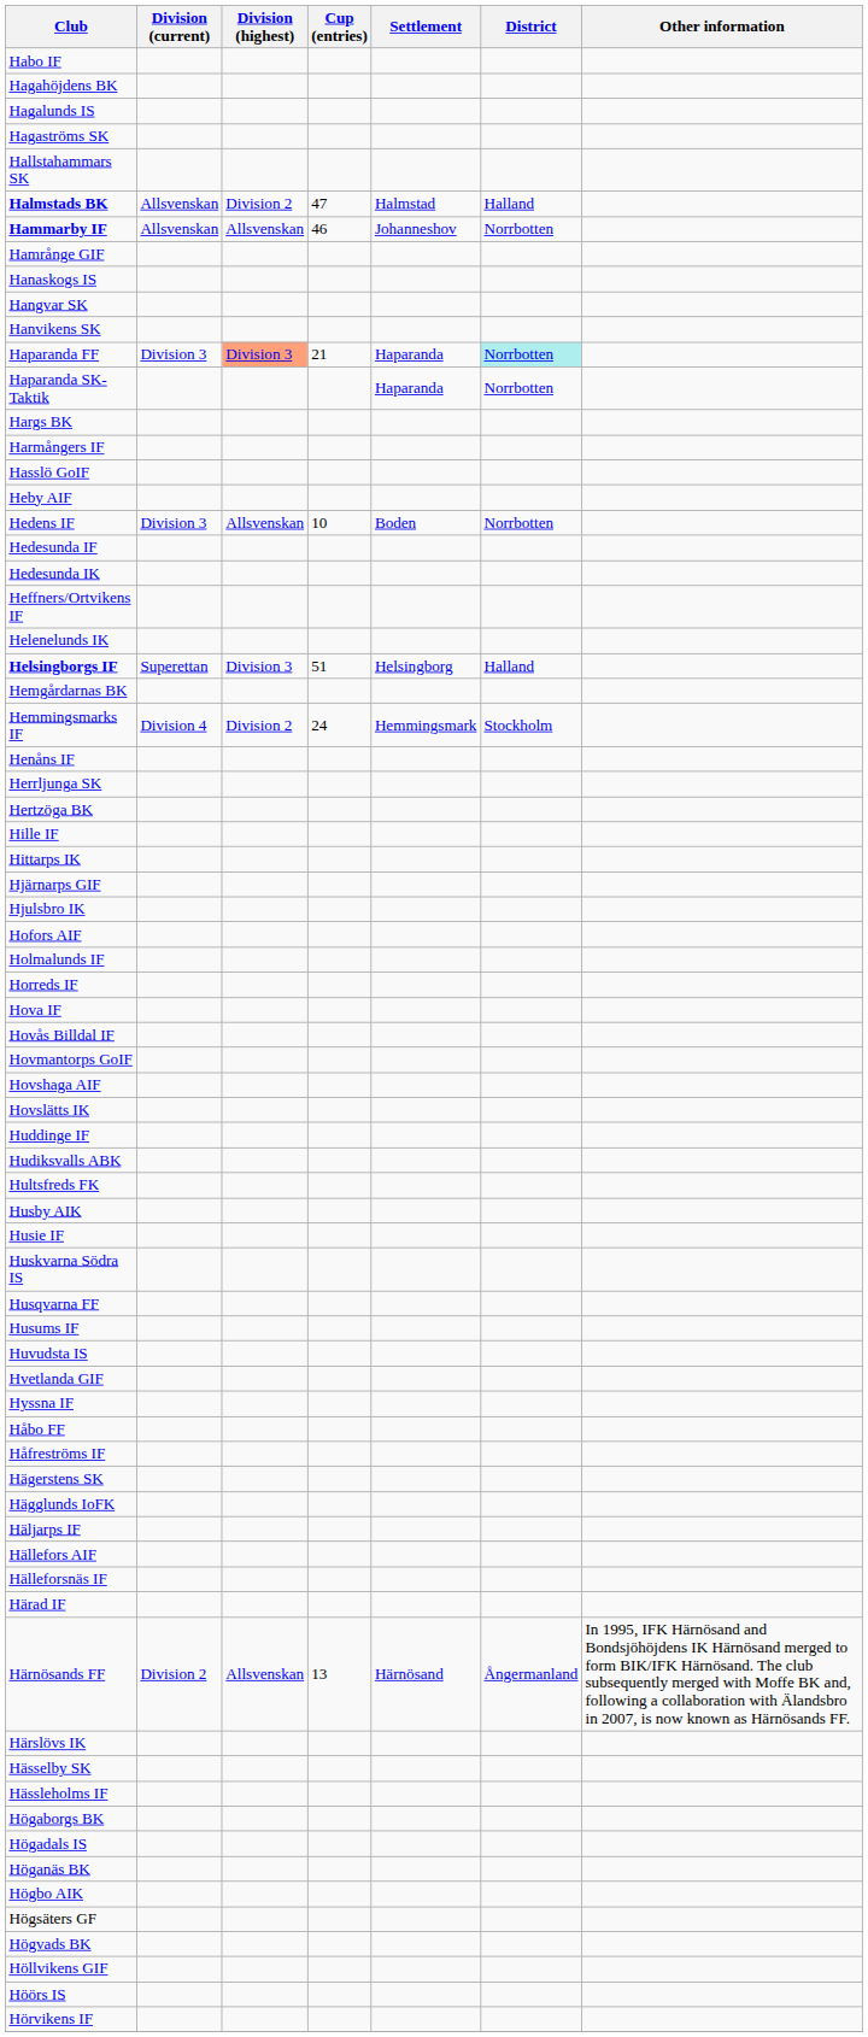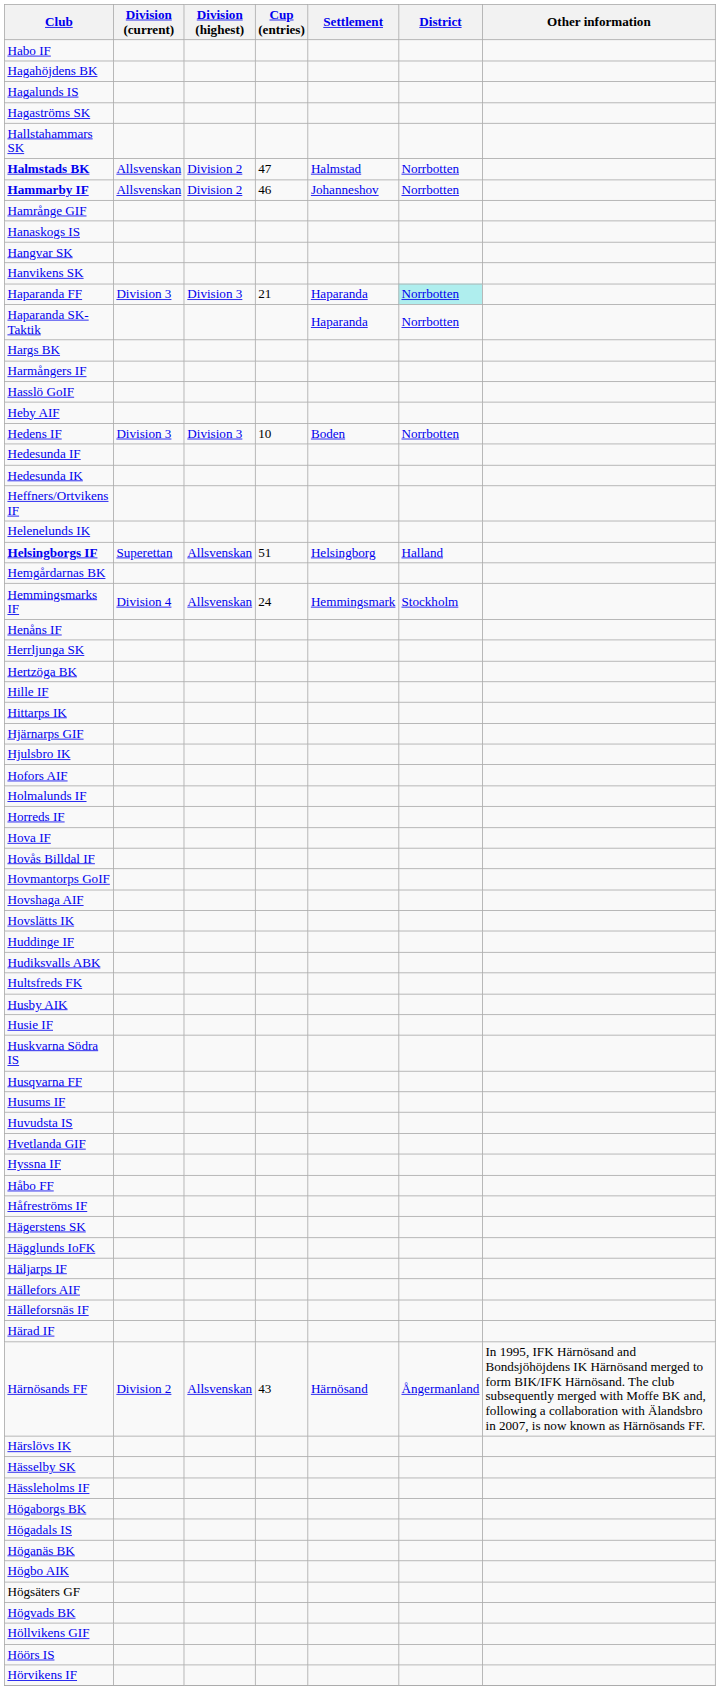Halmstads BK | District: Halland -> Norrbotten
Hammarby IF | Division (highest): Allsvenskan -> Division 2
Haparanda FF | Division (highest): lightsalmon background -> no background
Hedens IF | Division (highest): Allsvenskan -> Division 3
Helsingborgs IF | Division (highest): Division 3 -> Allsvenskan
Hemmingsmarks IF | Division (highest): Division 2 -> Allsvenskan
Härnösands FF | Cup (entries): 13 -> 43
